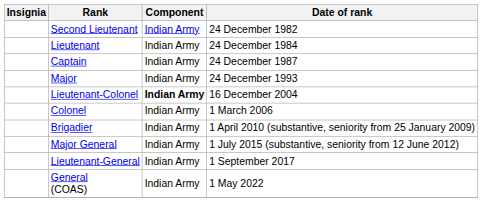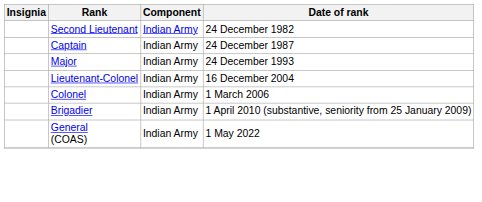- row: Lieutenant | Indian Army | 24 December 1984
Lieutenant-Colonel | Component: bold -> normal
- row: Major General | Indian Army | 1 July 2015 (substantive, seniority from 12 June 2012)
- row: Lieutenant-General | Indian Army | 1 September 2017
